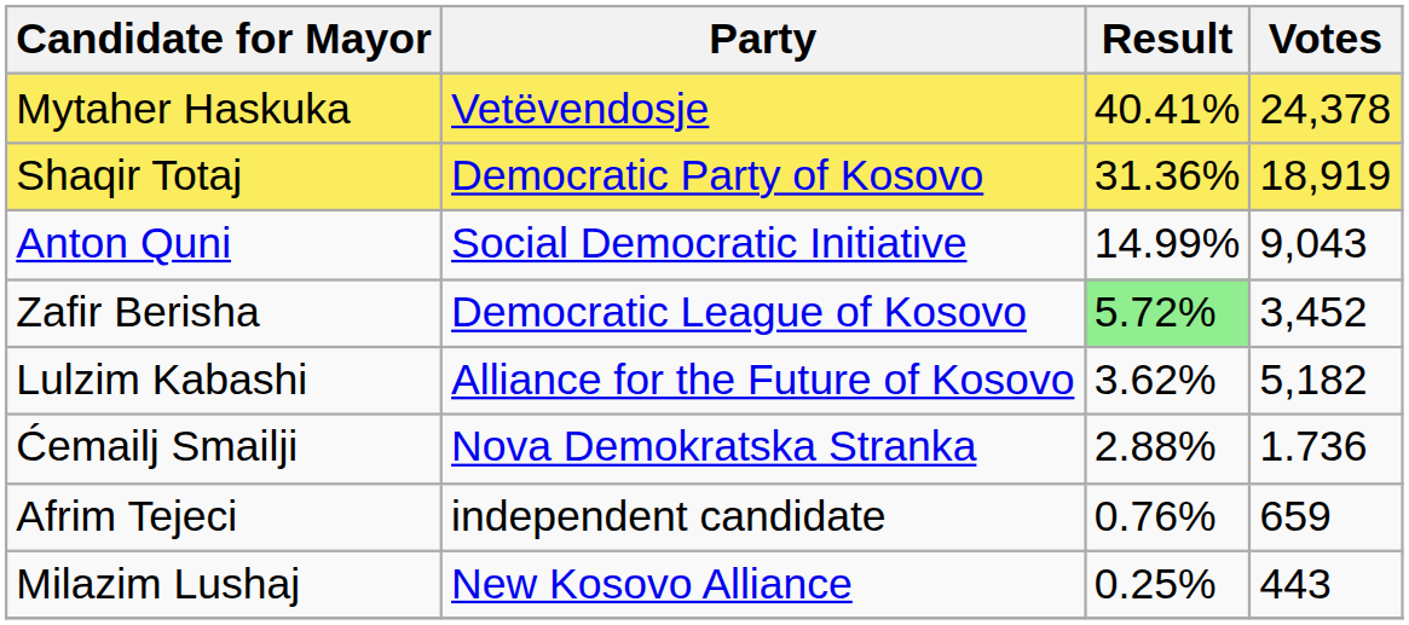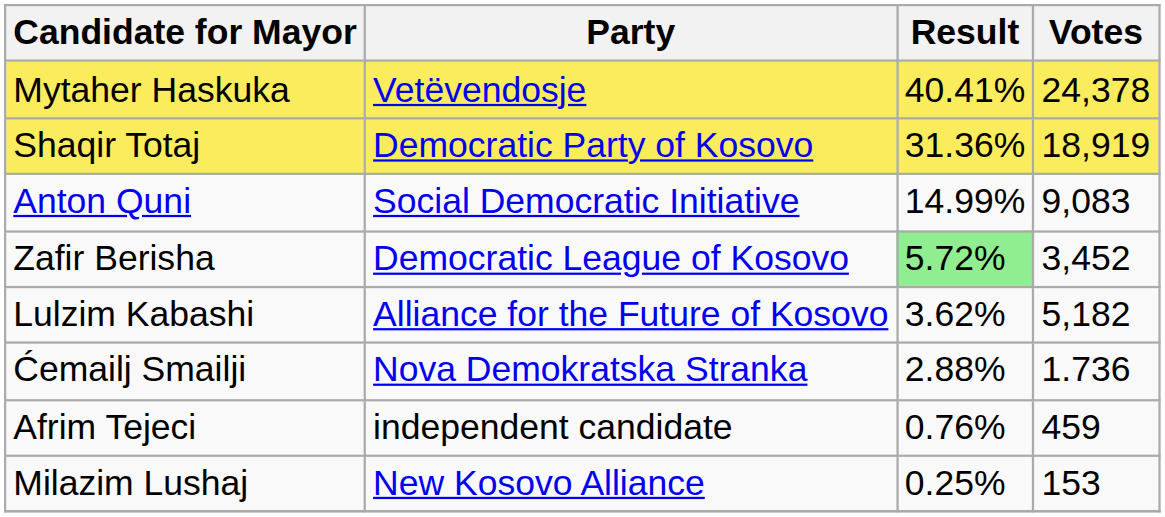Anton Quni | Votes: 9,043 -> 9,083
Afrim Tejeci | Votes: 659 -> 459
Milazim Lushaj | Votes: 443 -> 153
